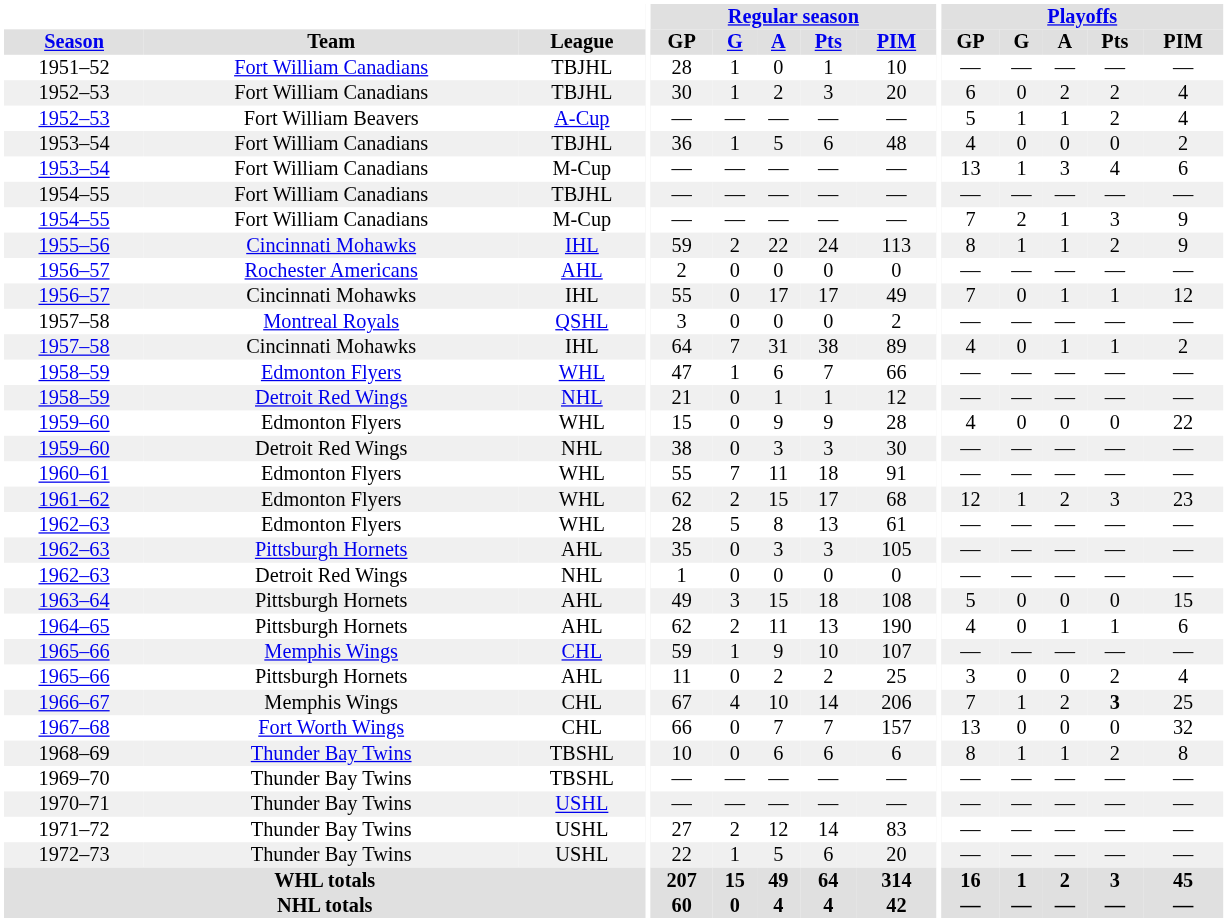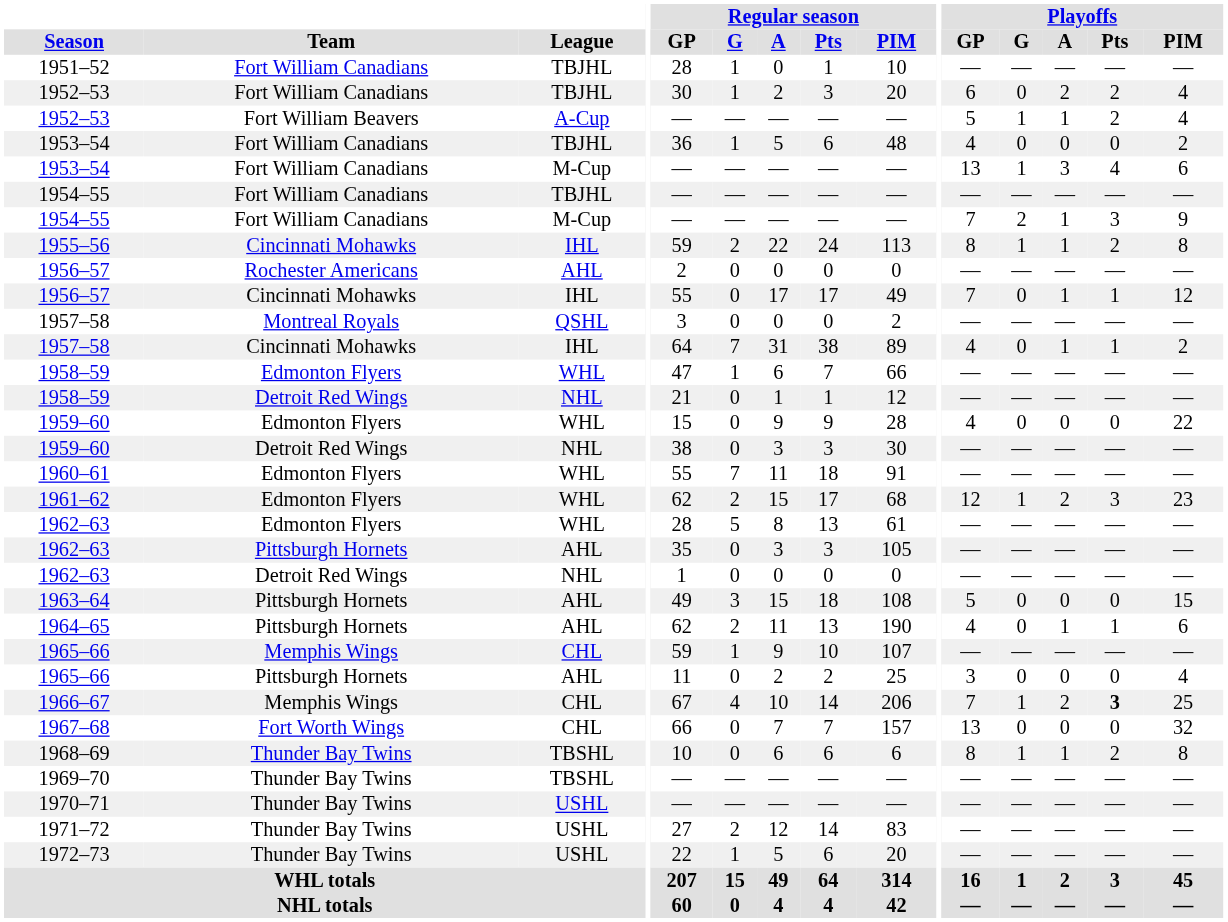1955–56 | Playoffs / PIM: 9 -> 8
1965–66 / AHL | Playoffs / Pts: 2 -> 0
